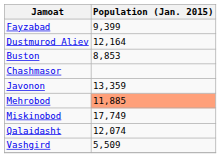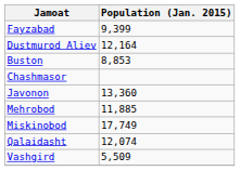Javonon | Population (Jan. 2015): 13,359 -> 13,360
Mehrobod | Population (Jan. 2015): lightsalmon background -> no background
